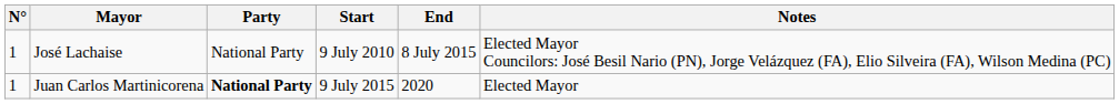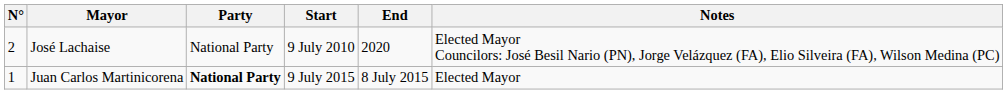José Lachaise | N°: 1 -> 2
José Lachaise | End: 8 July 2015 -> 2020
Juan Carlos Martinicorena | End: 2020 -> 8 July 2015
